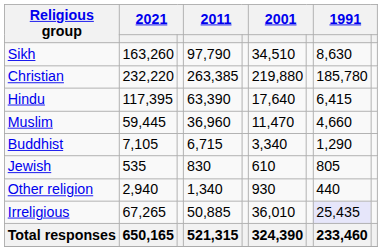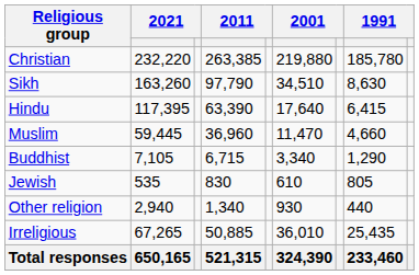rows swapped: Christian <-> Sikh
Irreligious | column 8: lavender background -> no background
